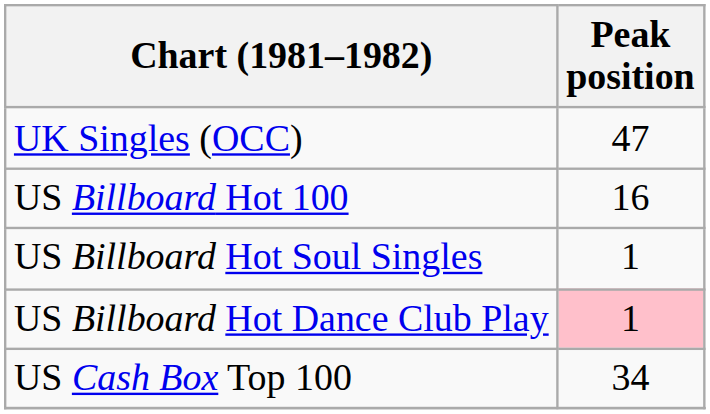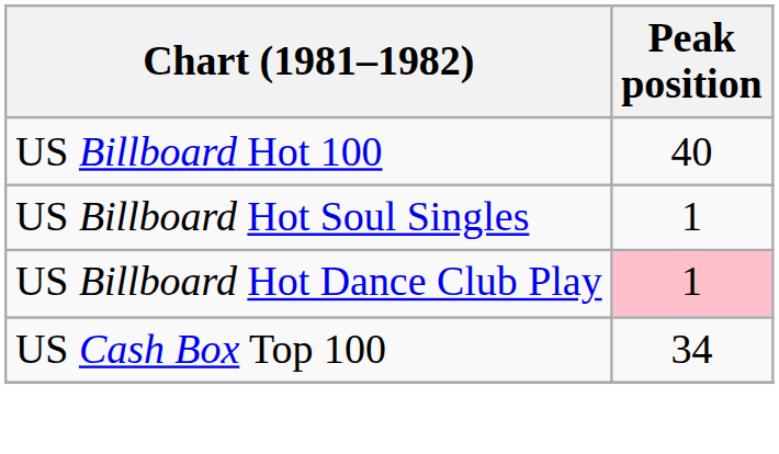- row: UK Singles (OCC) | 47
US Billboard Hot 100 | Peak position: 16 -> 40
